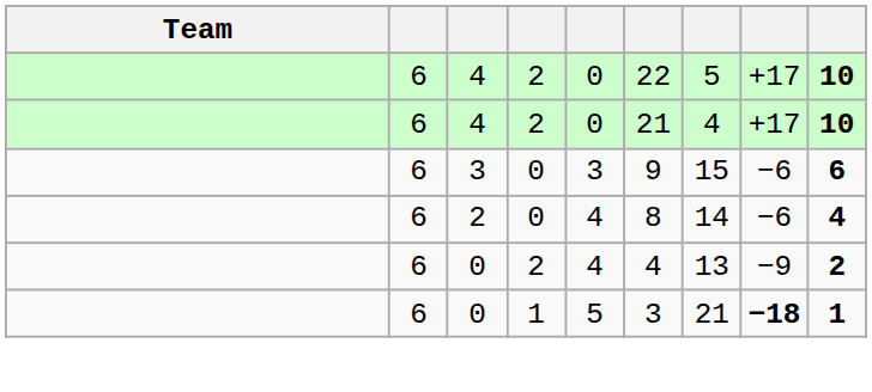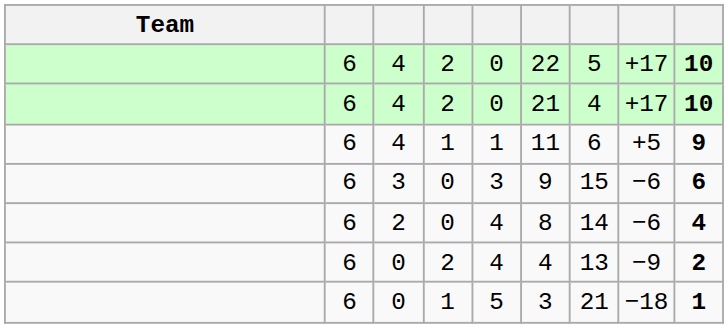+ row: 6 | 4 | 1 | 1 | 11 | 6 | +5 | 9
0 / 1 | column 8: bold -> normal
